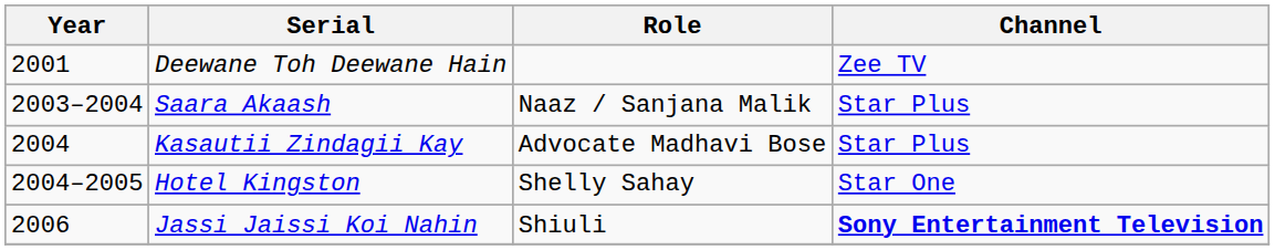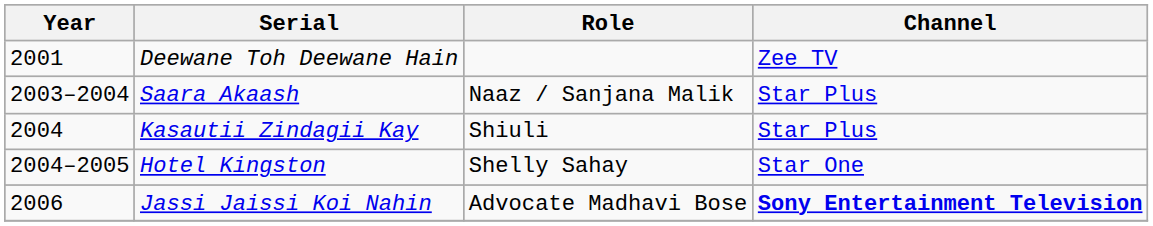Kasautii Zindagii Kay | Role: Advocate Madhavi Bose -> Shiuli
Jassi Jaissi Koi Nahin | Role: Shiuli -> Advocate Madhavi Bose
